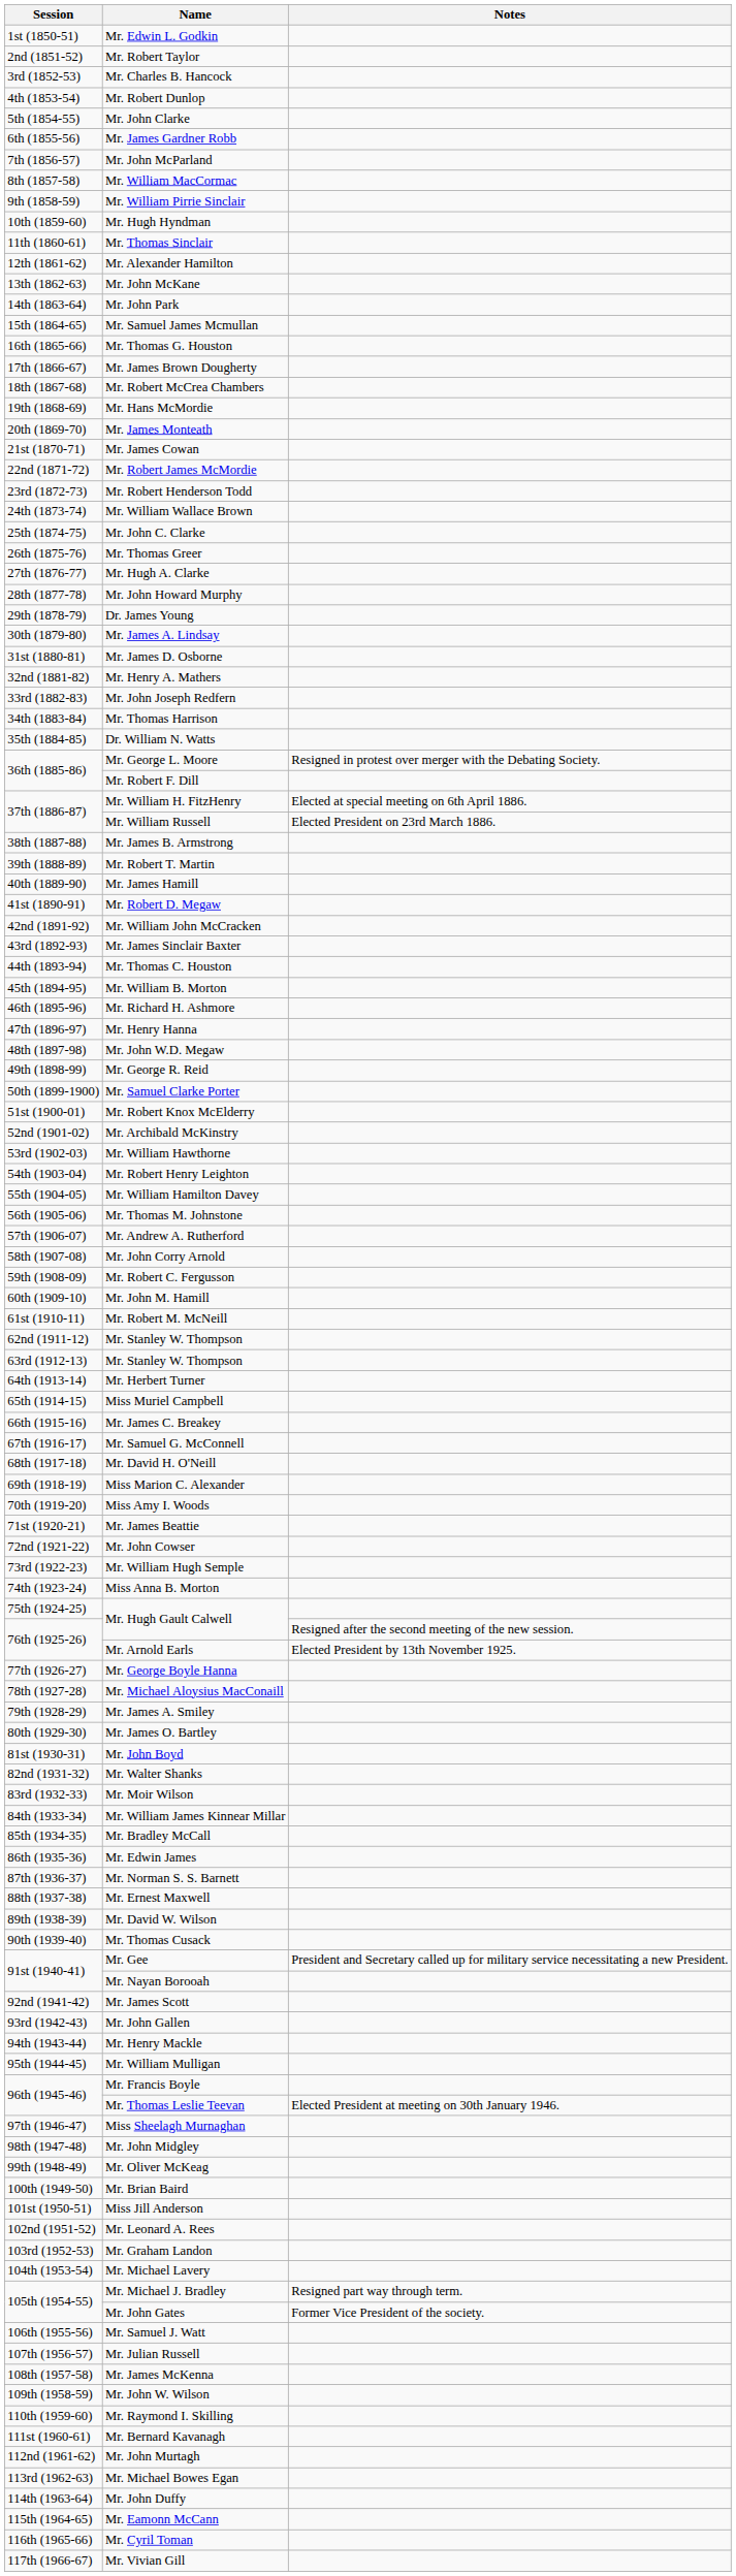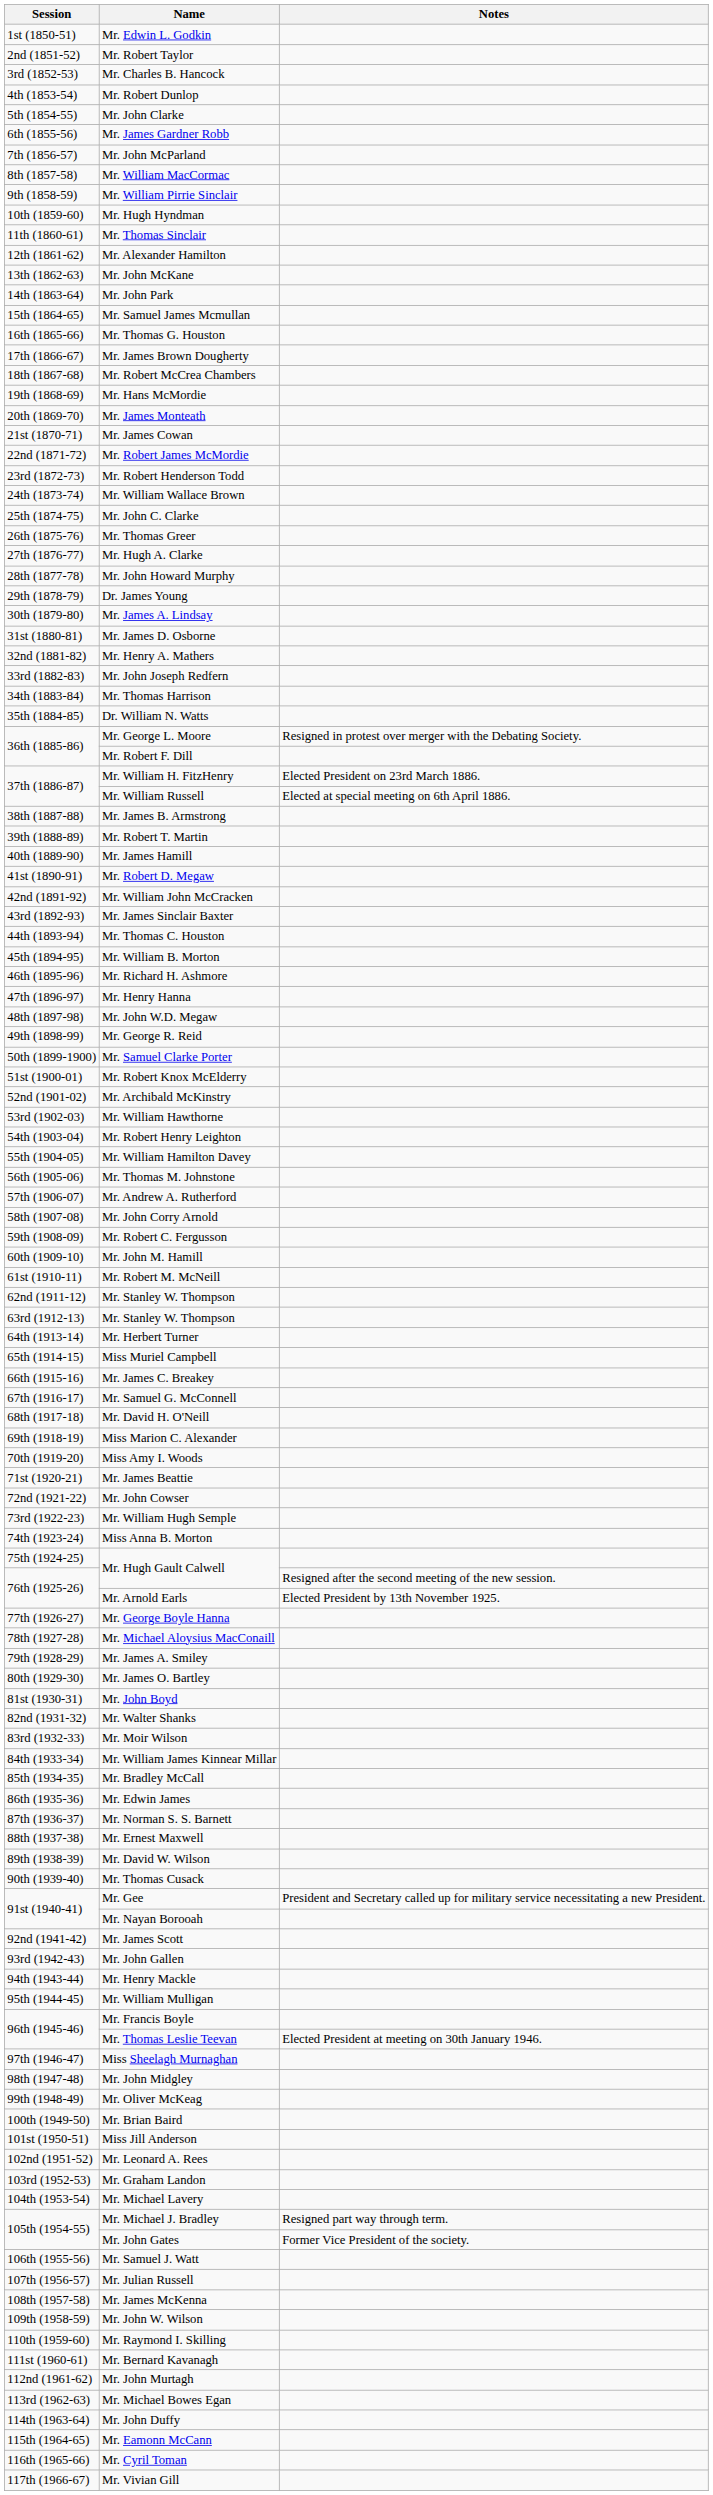Mr. William H. FitzHenry | Notes: Elected at special meeting on 6th April 1886. -> Elected President on 23rd March 1886.
Mr. William Russell | Notes: Elected President on 23rd March 1886. -> Elected at special meeting on 6th April 1886.
